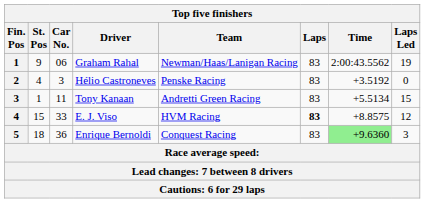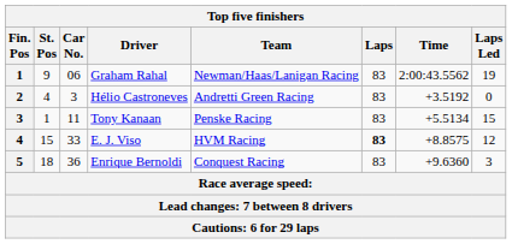Hélio Castroneves | Team: Penske Racing -> Andretti Green Racing
Tony Kanaan | Team: Andretti Green Racing -> Penske Racing
Enrique Bernoldi | Time: lightgreen background -> no background
